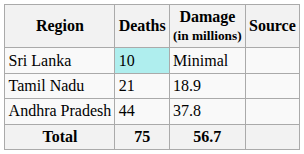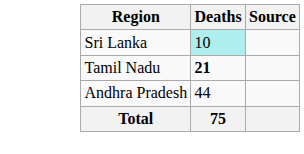- column: Damage (in millions) | Minimal | 18.9 | 37.8 | 56.7
Tamil Nadu | Deaths: normal -> bold
